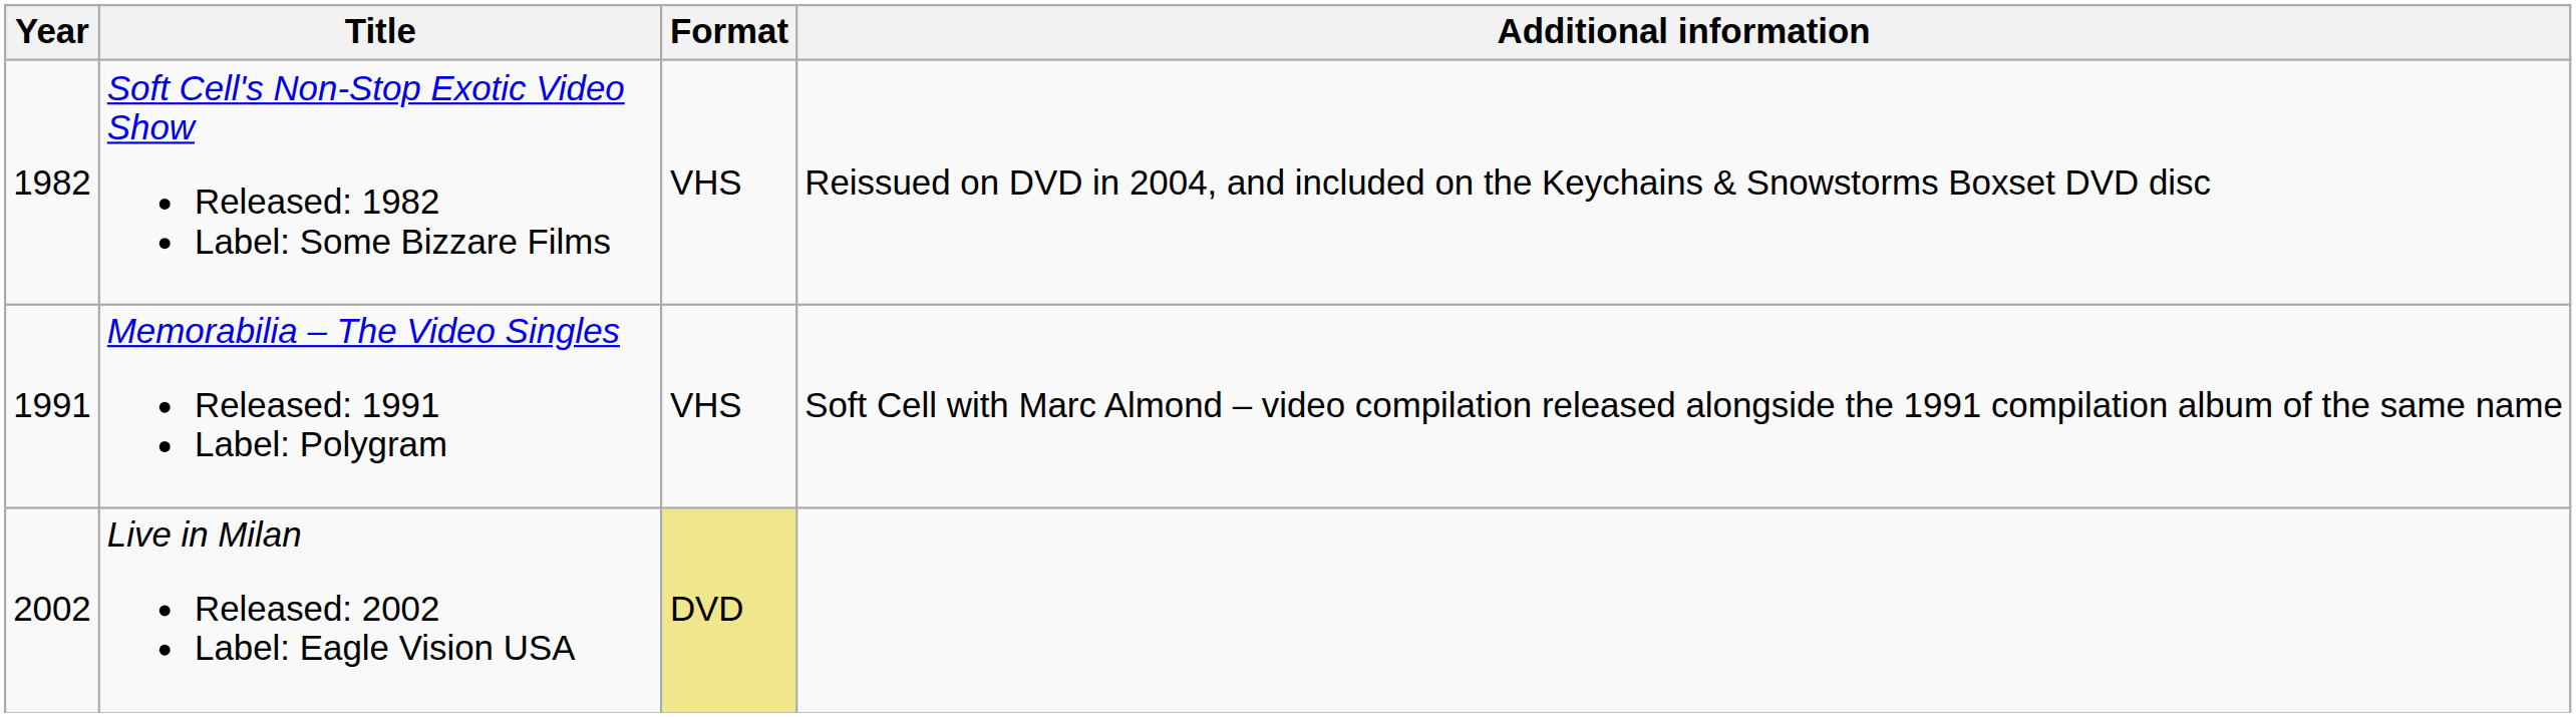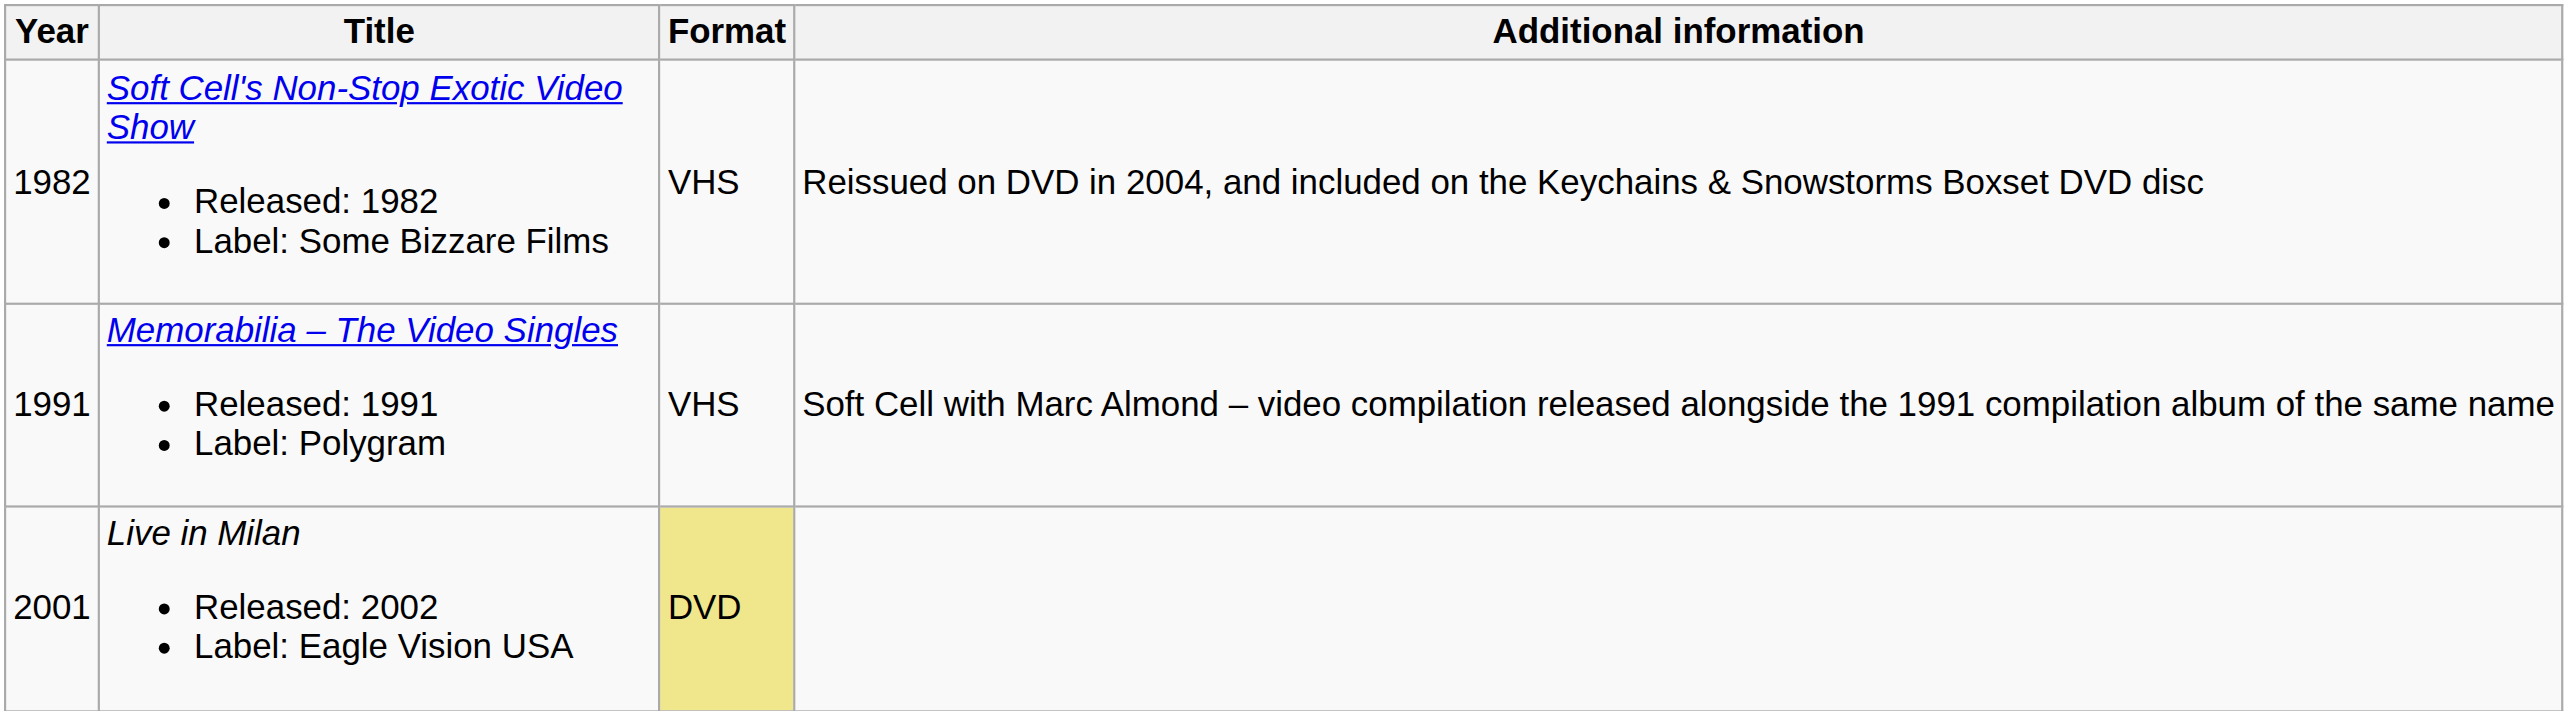Live in Milan Released: 2002 Label: Eagle Vision USA | Year: 2002 -> 2001
